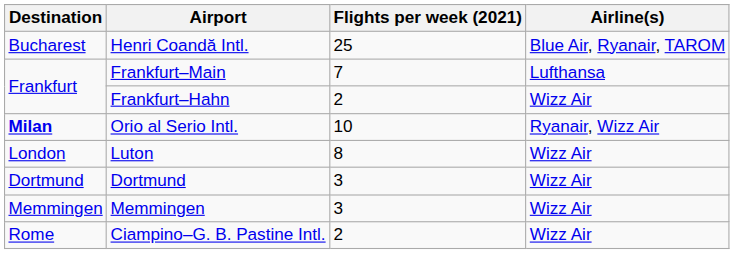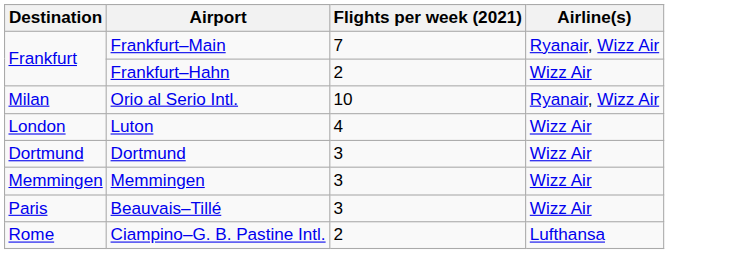- row: Bucharest | Henri Coandă Intl. | 25 | Blue Air, Ryanair, TAROM
Frankfurt–Main | Airline(s): Lufthansa -> Ryanair, Wizz Air
Orio al Serio Intl. | Destination: bold -> normal
Luton | Flights per week (2021): 8 -> 4
+ row: Paris | Beauvais–Tillé | 3 | Wizz Air
Ciampino–G. B. Pastine Intl. | Airline(s): Wizz Air -> Lufthansa
